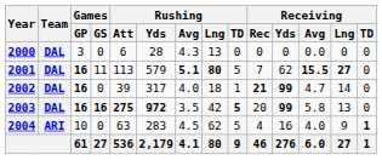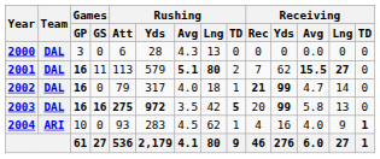2001 | Rushing / TD: 5 -> 2
2002 | Rushing / Att: 39 -> 79
2004 | Rushing / Att: 63 -> 93
2004 | Rushing / TD: 5 -> 1
